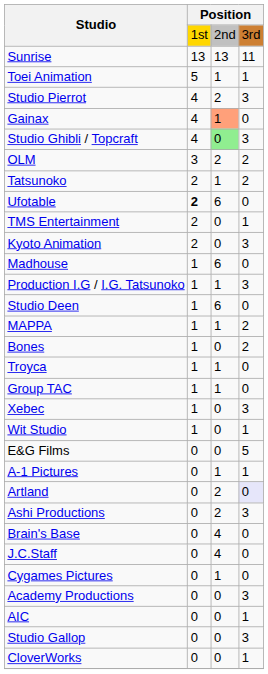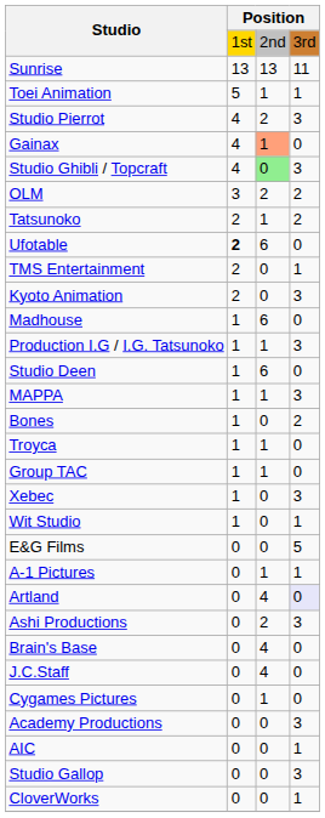MAPPA | column 4: 2 -> 3
Artland | column 3: 2 -> 4
